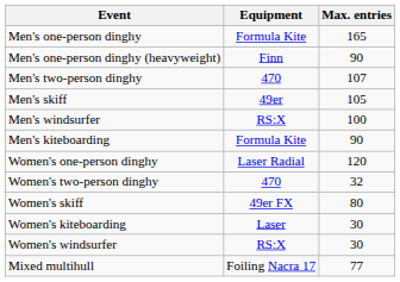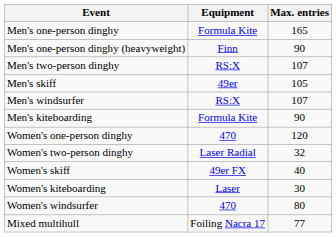Men's two-person dinghy | Equipment: 470 -> RS:X
Men's windsurfer | Max. entries: 100 -> 107
Women's one-person dinghy | Equipment: Laser Radial -> 470
Women's two-person dinghy | Equipment: 470 -> Laser Radial
Women's skiff | Max. entries: 80 -> 40
Women's windsurfer | Equipment: RS:X -> 470
Women's windsurfer | Max. entries: 30 -> 80
